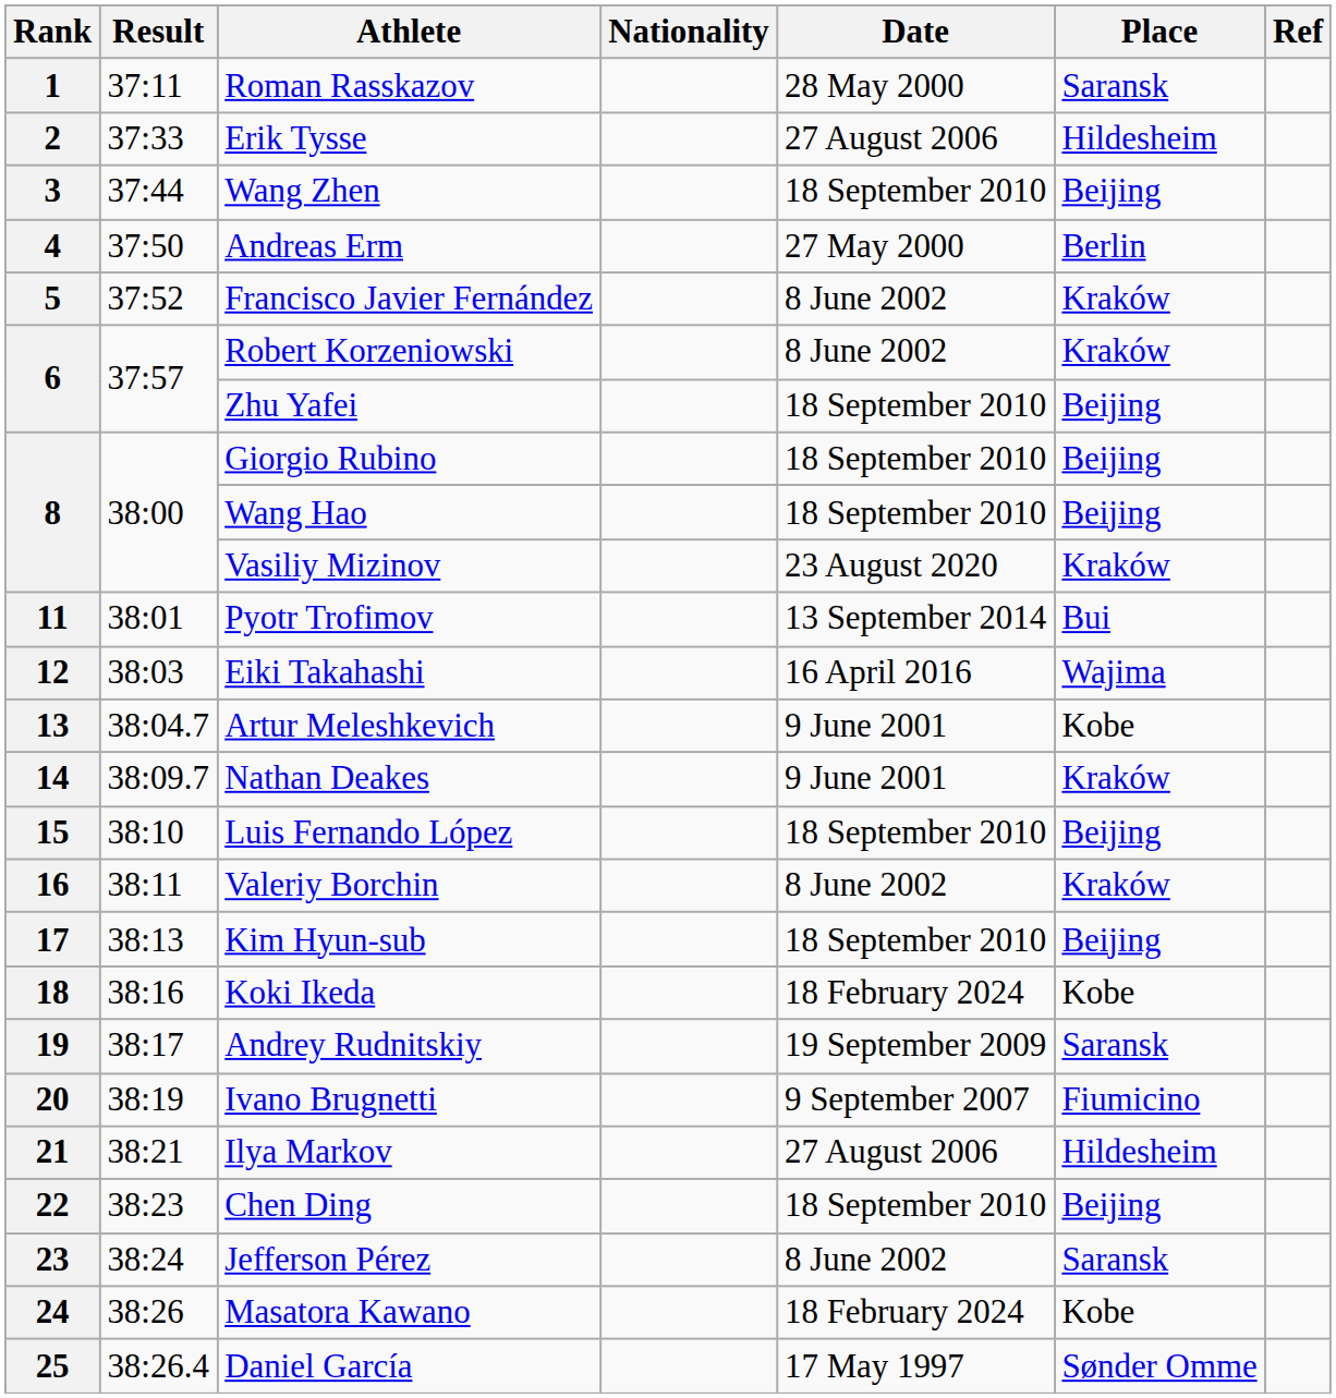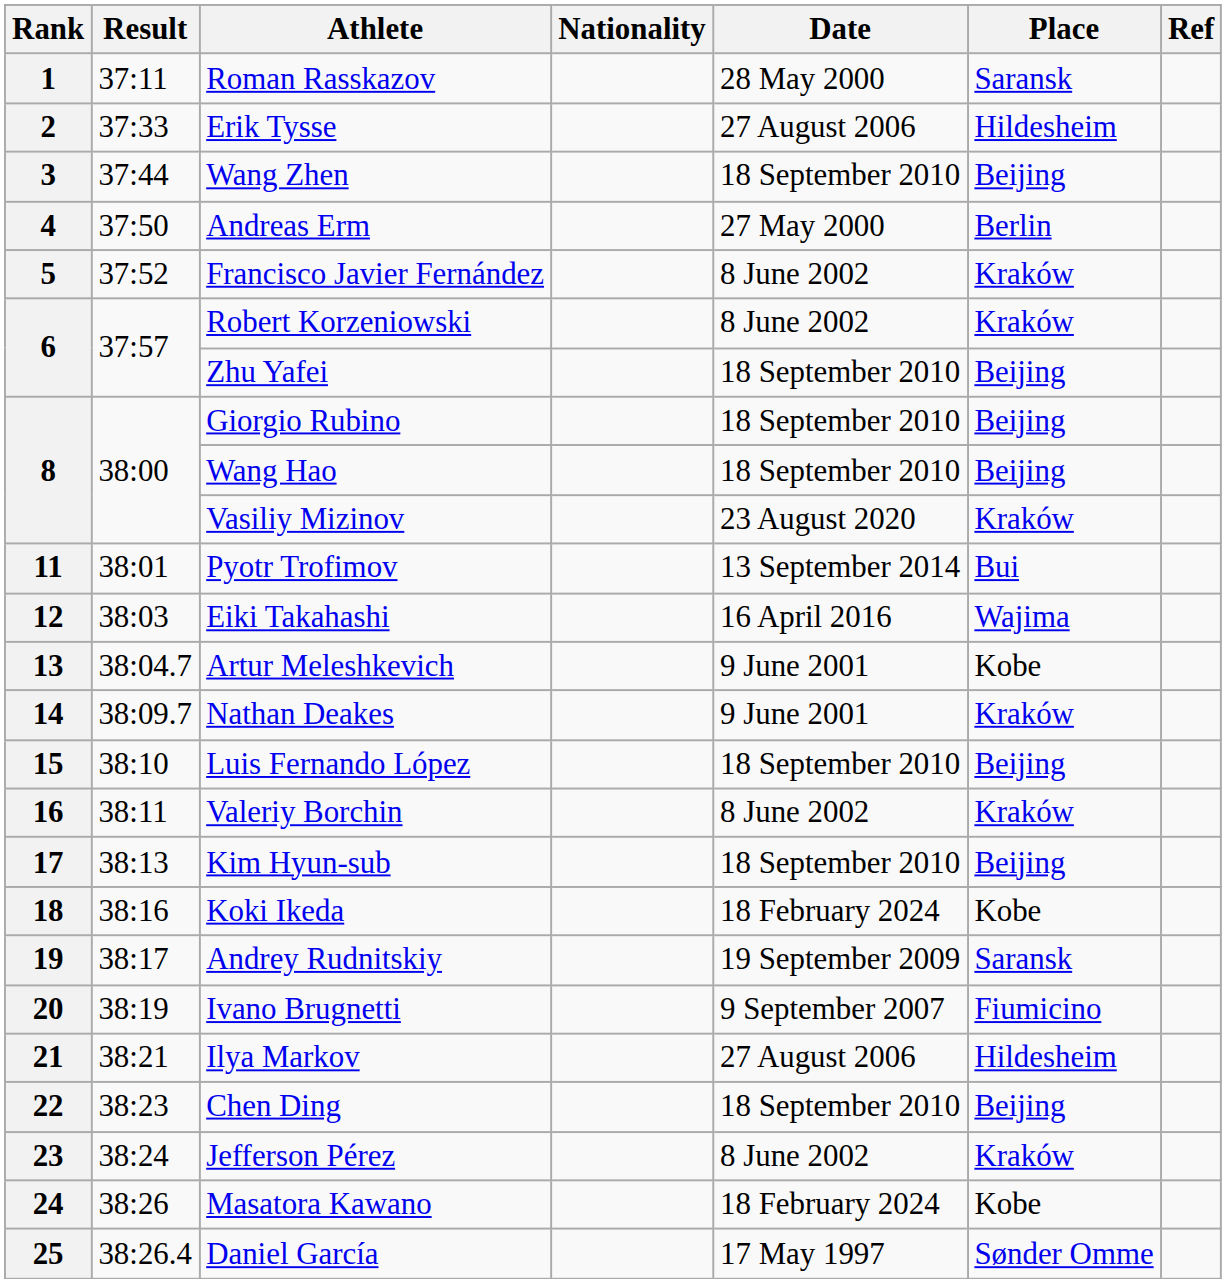Jefferson Pérez | Place: Saransk -> Kraków
